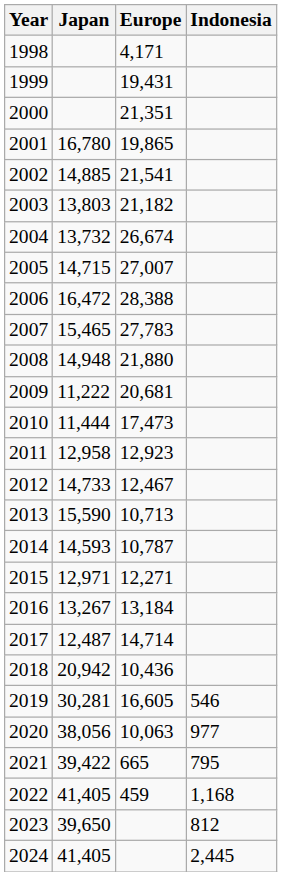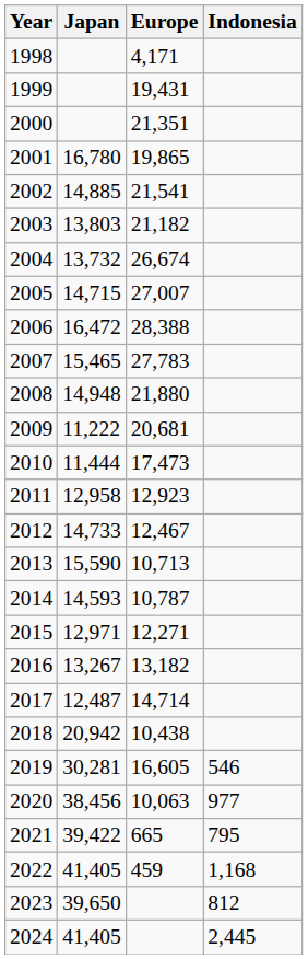2016 | Europe: 13,184 -> 13,182
2018 | Europe: 10,436 -> 10,438
2020 | Japan: 38,056 -> 38,456
